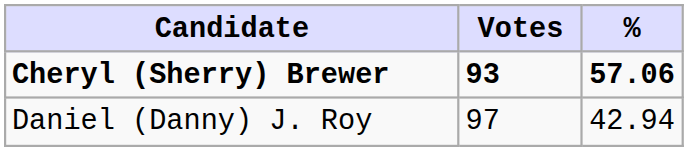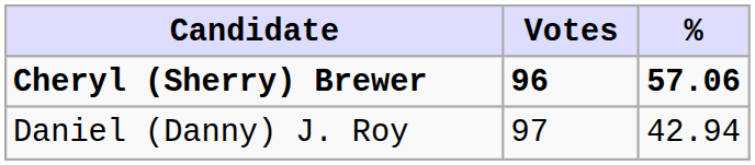Cheryl (Sherry) Brewer | Votes: 93 -> 96
